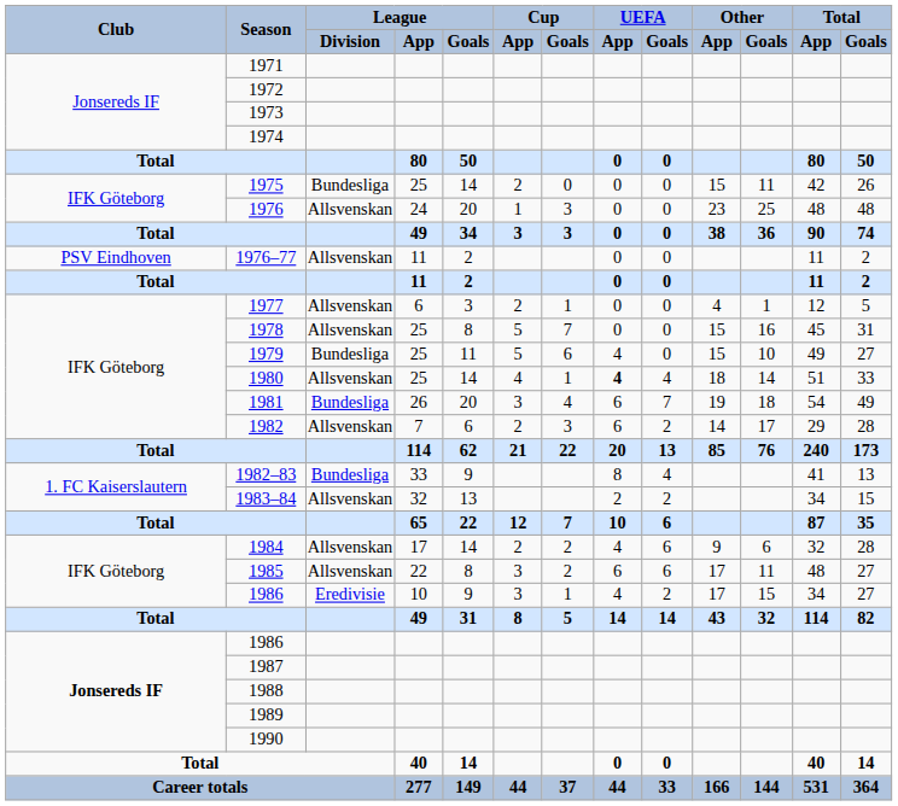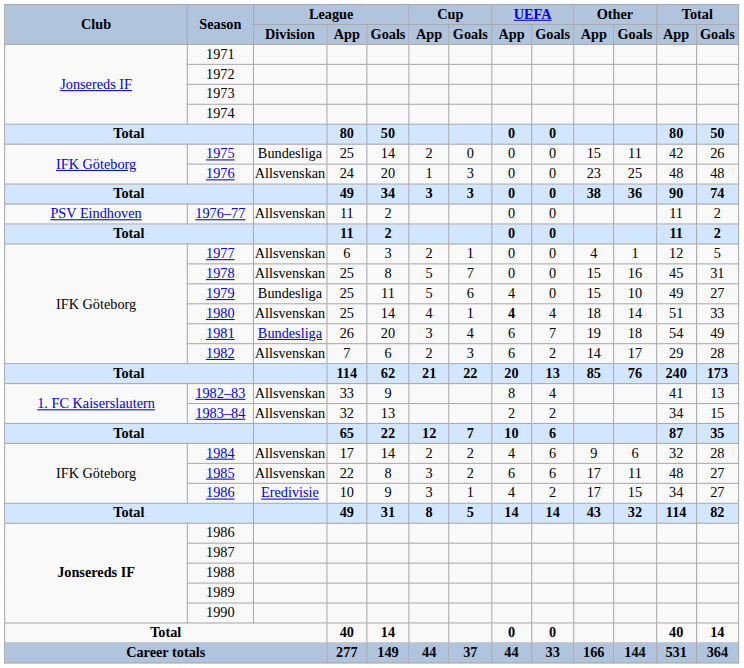1982–83 | League / Division: Bundesliga -> Allsvenskan
